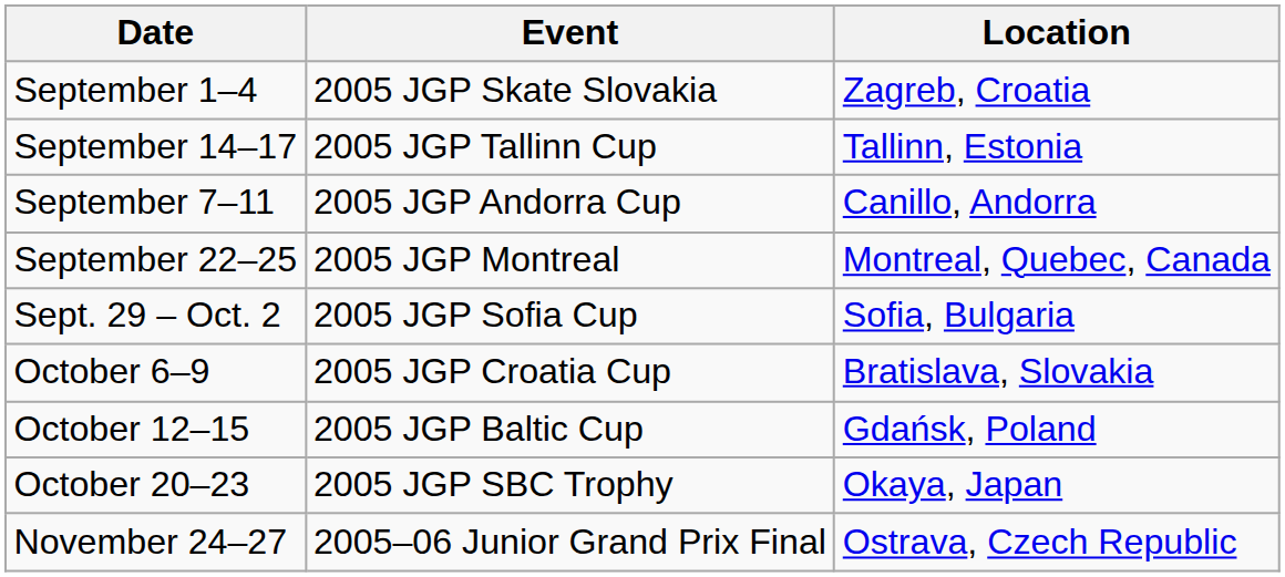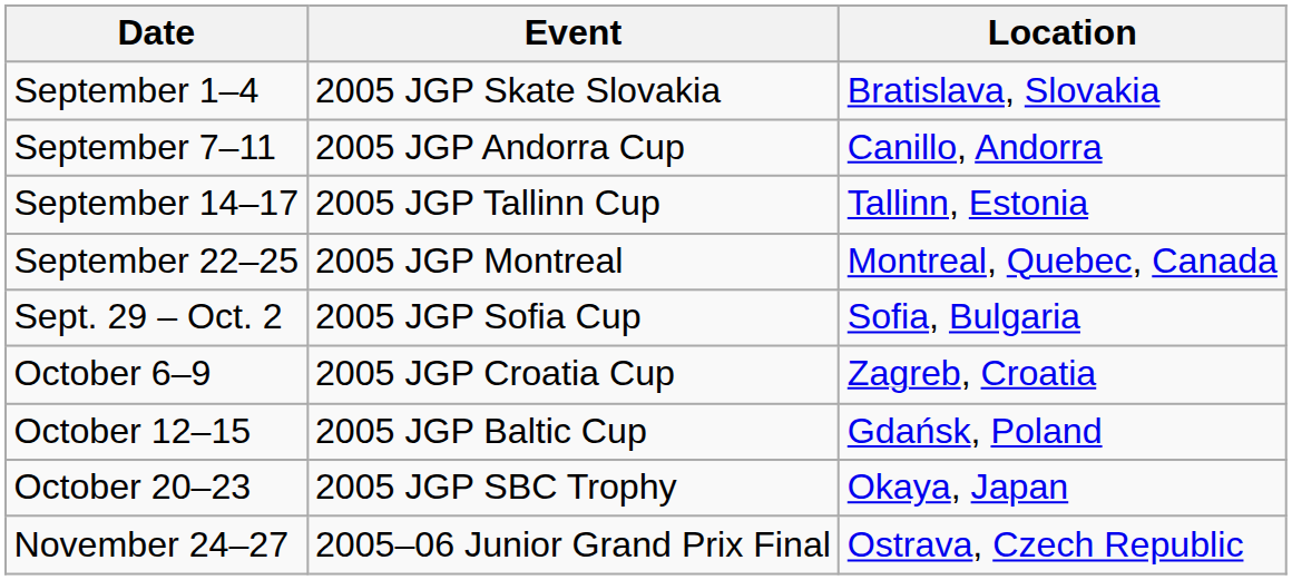September 1–4 | Location: Zagreb, Croatia -> Bratislava, Slovakia
rows swapped: September 7–11 <-> September 14–17
October 6–9 | Location: Bratislava, Slovakia -> Zagreb, Croatia
